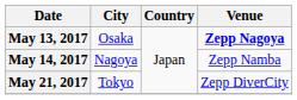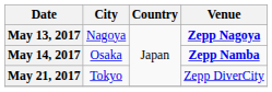May 13, 2017 | City: Osaka -> Nagoya
May 14, 2017 | City: Nagoya -> Osaka
May 14, 2017 | Venue: normal -> bold
